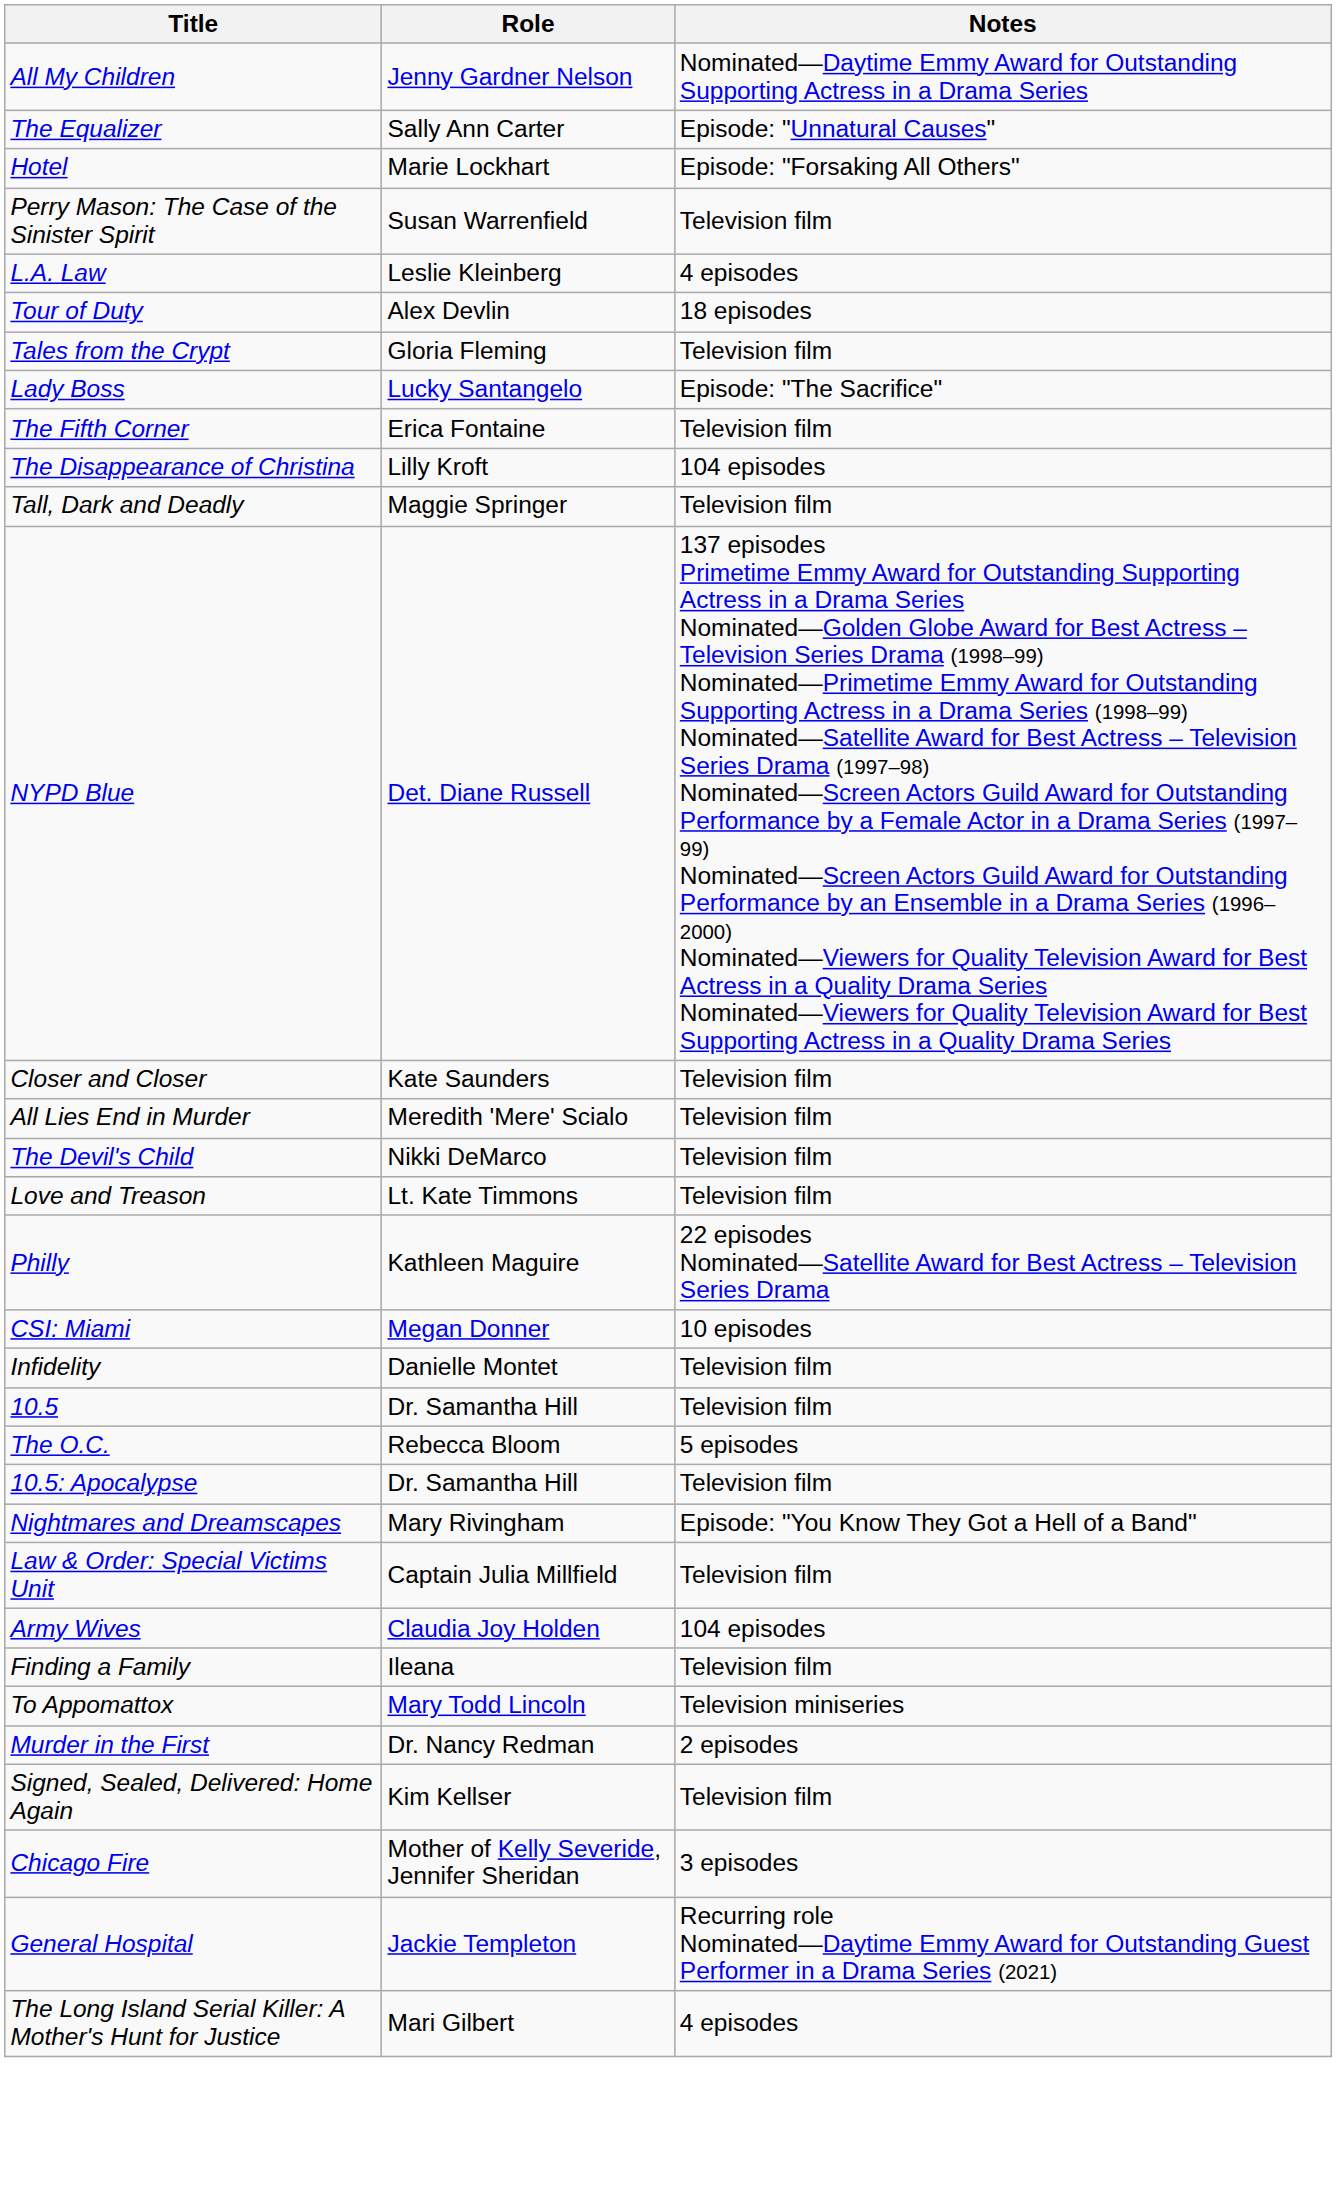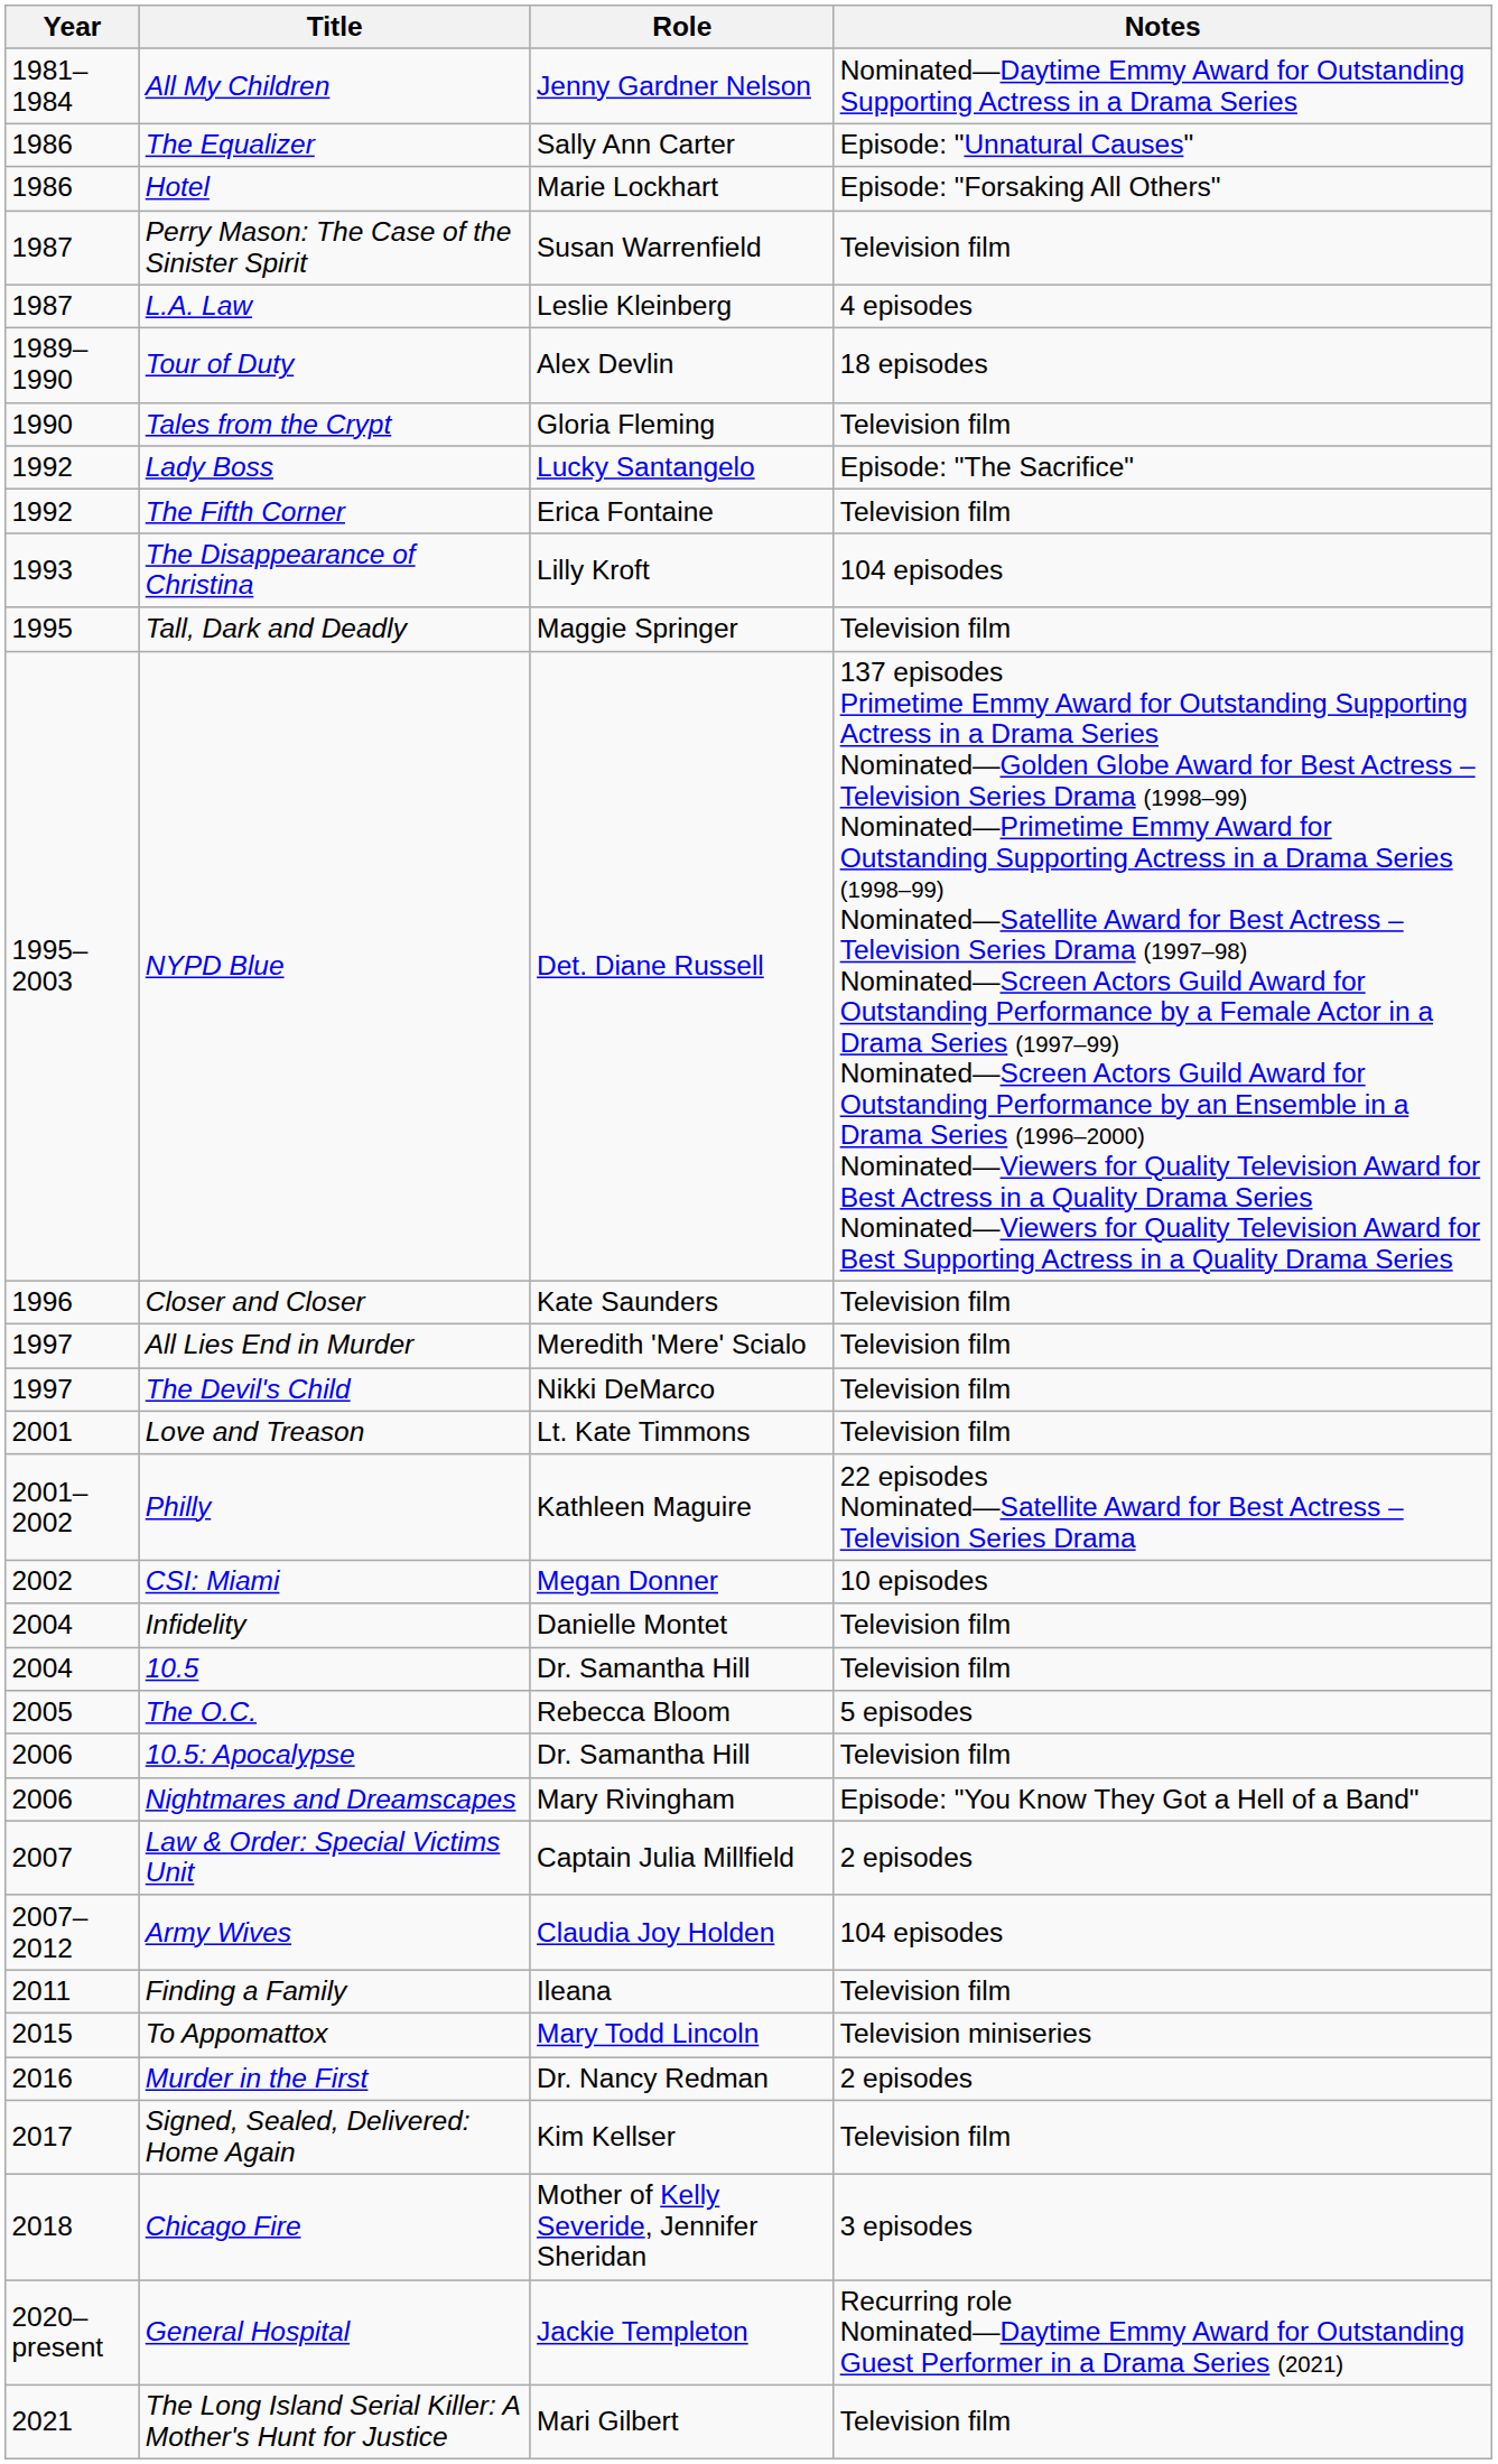+ column: Year | 1981–1984 | 1986 | 1986 | 1987 | 1987 | 1989–1990 | 1990 | 1992 | 1992 | 1993 | 1995 | 1995–2003 | 1996 | 1997 | 1997 | 2001 | 2001–2002 | 2002 | 2004 | 2004 | 2005 | 2006 | 2006 | 2007 | 2007–2012 | 2011 | 2015 | 2016 | 2017 | 2018 | 2020–present | 2021
Law & Order: Special Victims Unit | Notes: Television film -> 2 episodes
The Long Island Serial Killer: A Mother's Hunt for Justice | Notes: 4 episodes -> Television film
